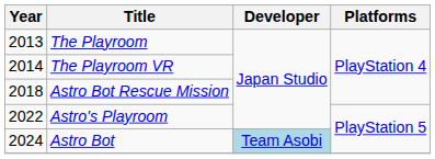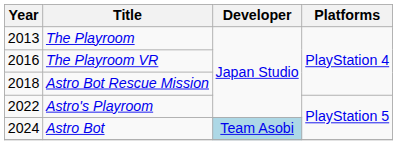The Playroom VR | Year: 2014 -> 2016
